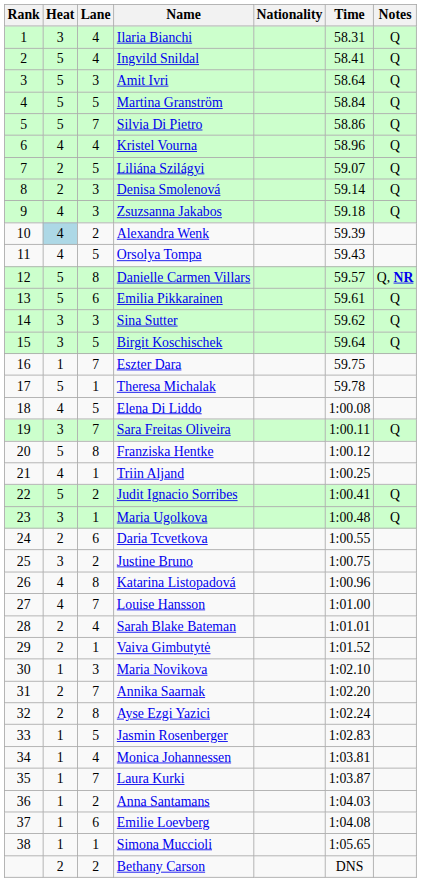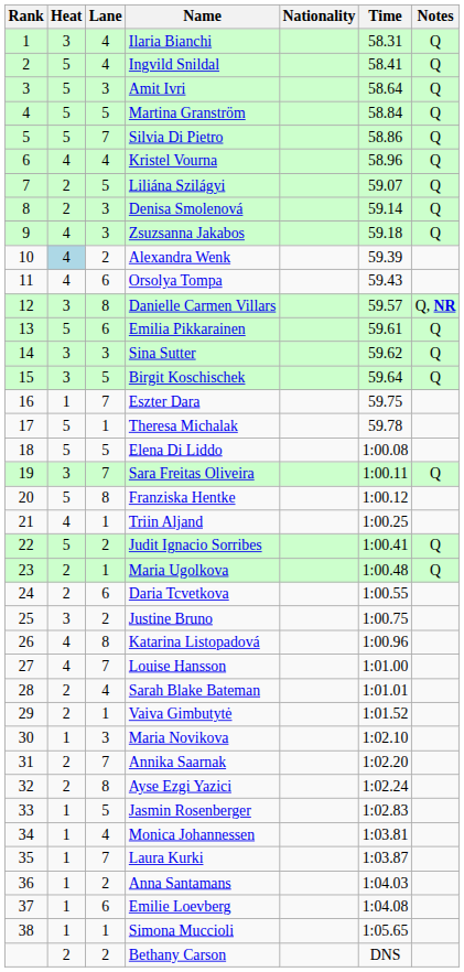Orsolya Tompa | Lane: 5 -> 6
Danielle Carmen Villars | Heat: 5 -> 3
Elena Di Liddo | Heat: 4 -> 5
Maria Ugolkova | Heat: 3 -> 2
